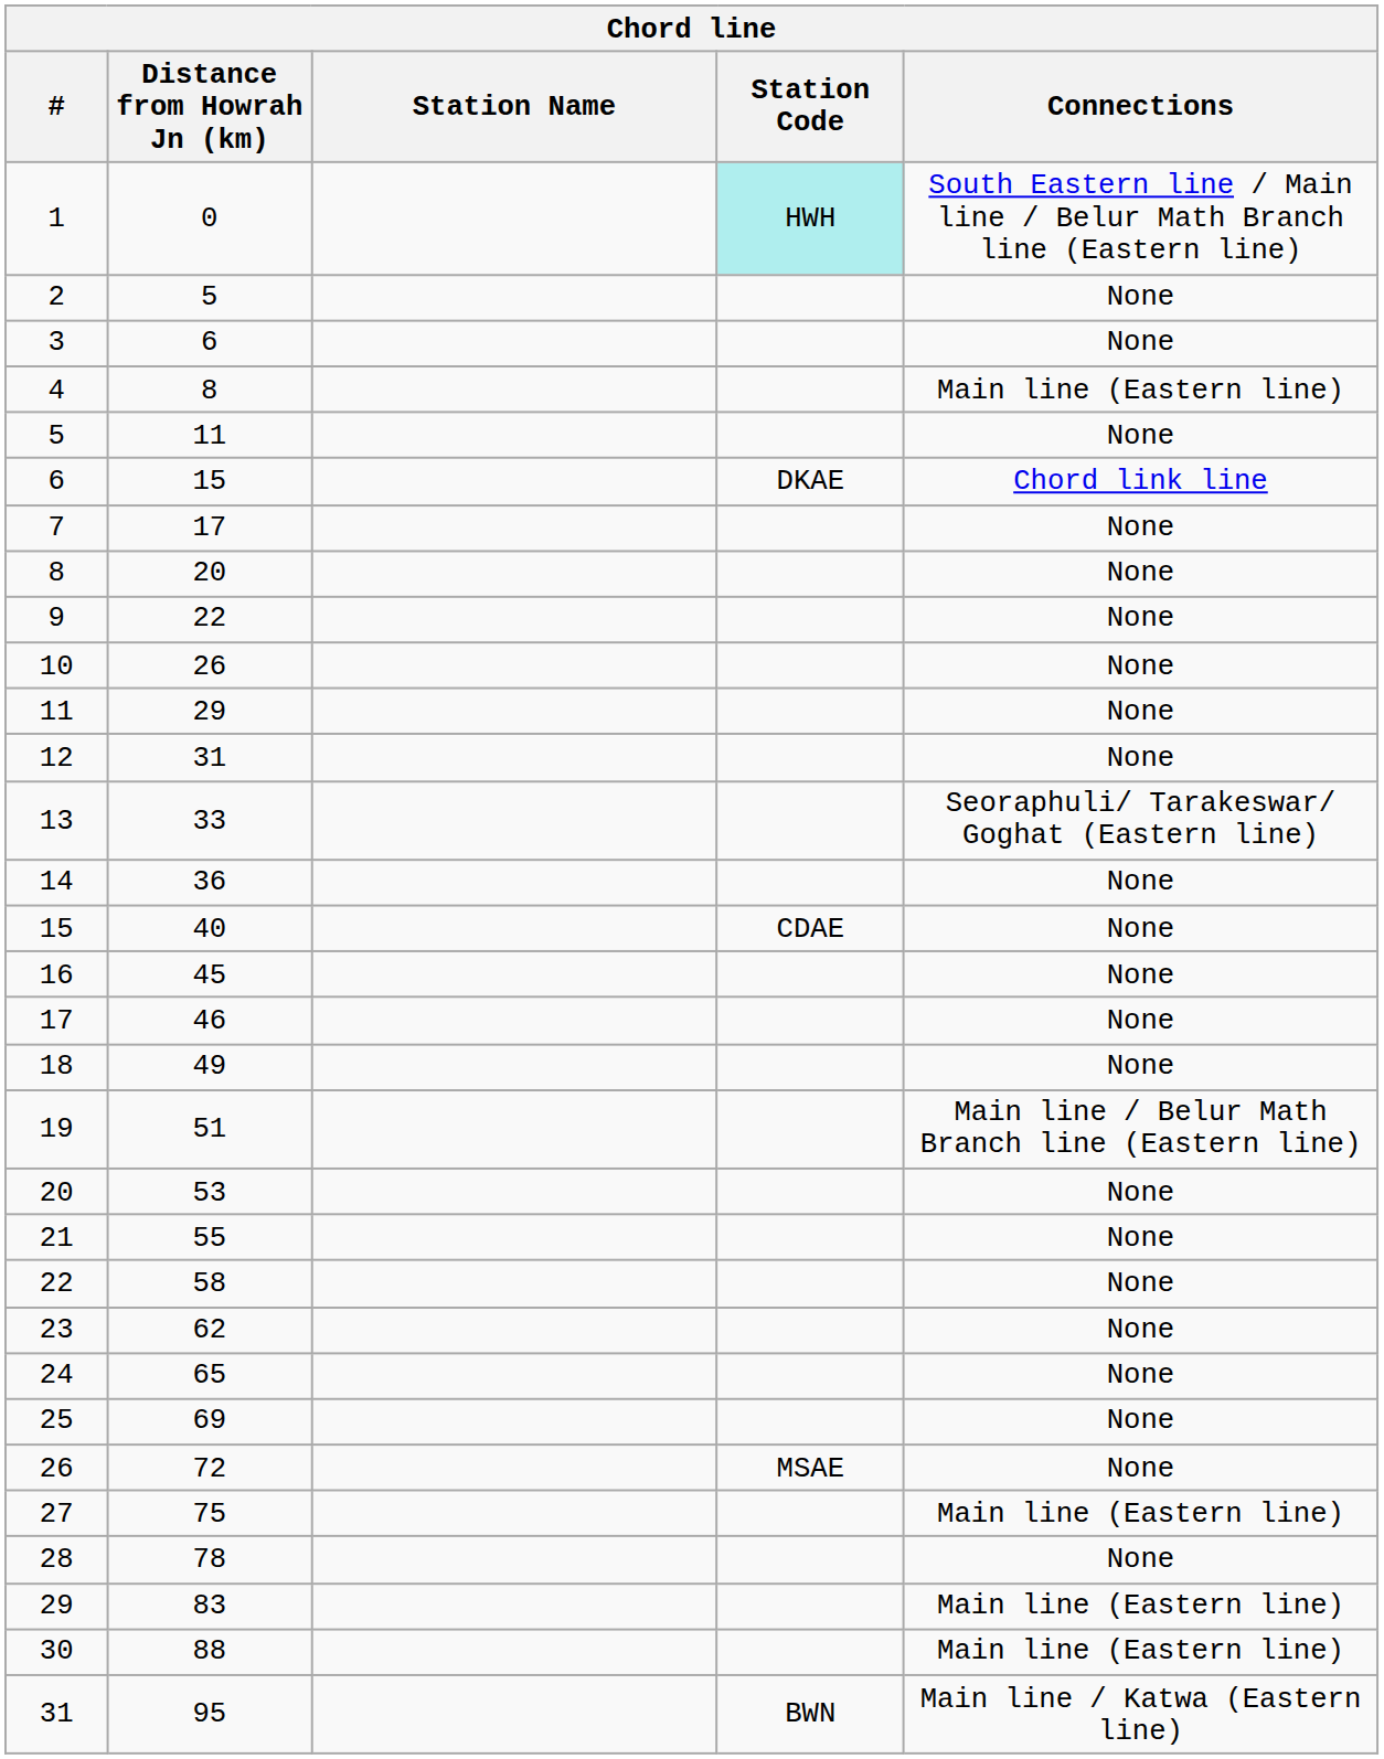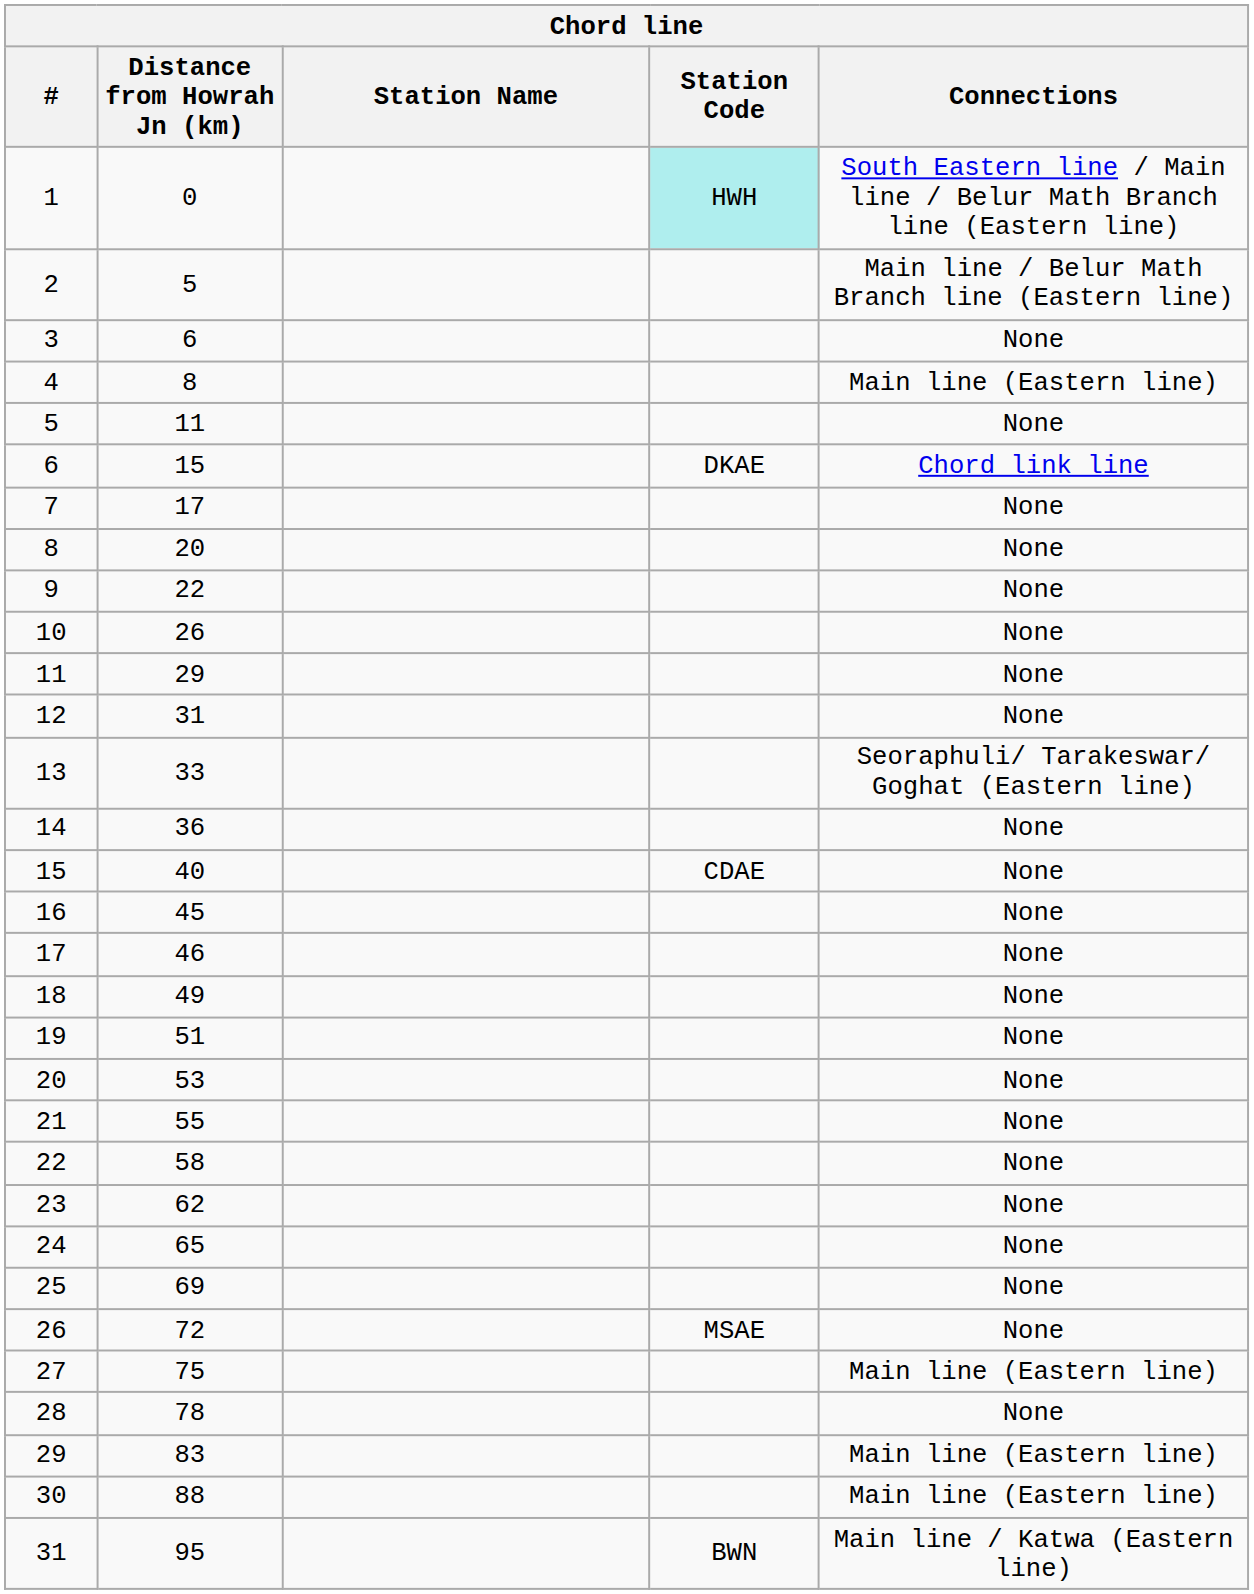2 | Connections: None -> Main line / Belur Math Branch line (Eastern line)
19 | Connections: Main line / Belur Math Branch line (Eastern line) -> None
